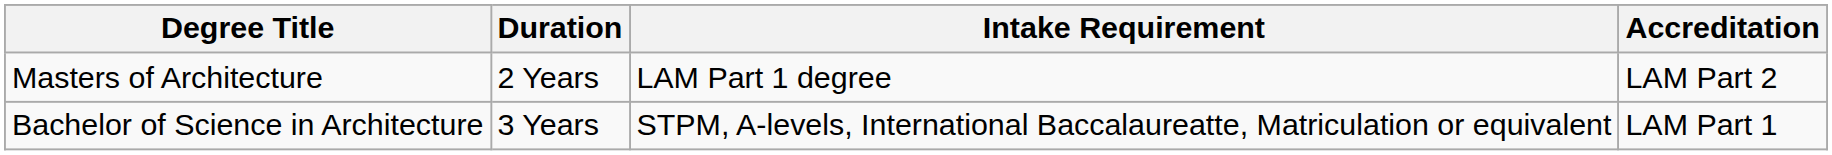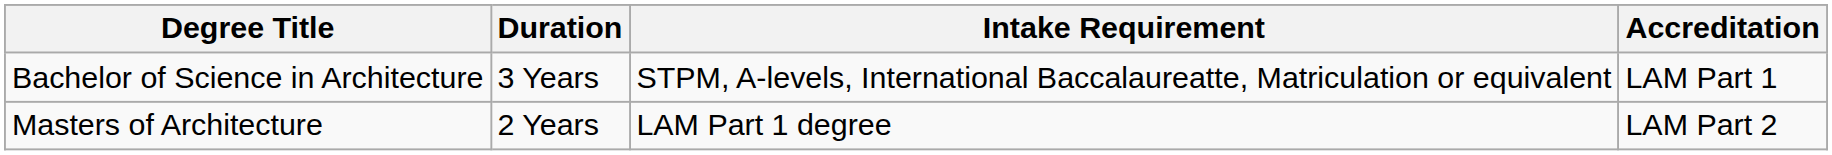rows swapped: Bachelor of Science in Architecture <-> Masters of Architecture
